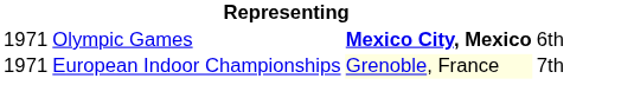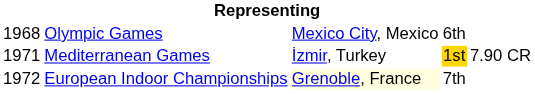Olympic Games | column 1: 1971 -> 1968
Olympic Games | column 3: bold -> normal
+ row: 1971 | Mediterranean Games | İzmir, Turkey | 1st | 7.90 CR
European Indoor Championships | column 1: 1971 -> 1972
